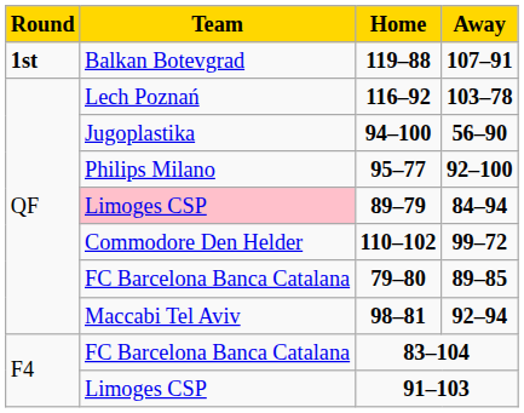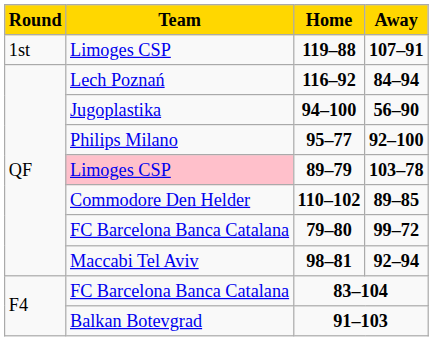119–88 | Round: bold -> normal
119–88 | Team: Balkan Botevgrad -> Limoges CSP
116–92 | Away: 103–78 -> 84–94
89–79 | Away: 84–94 -> 103–78
110–102 | Away: 99–72 -> 89–85
79–80 | Away: 89–85 -> 99–72
91–103 | Team: Limoges CSP -> Balkan Botevgrad
